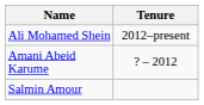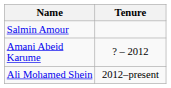rows swapped: Salmin Amour <-> Ali Mohamed Shein
